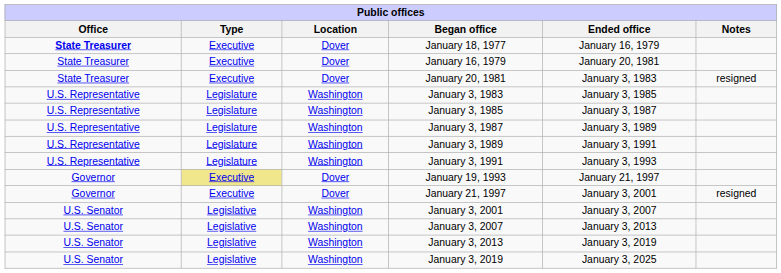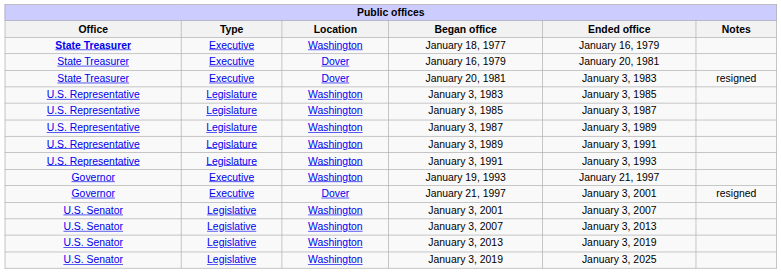January 18, 1977 | Location: Dover -> Washington
January 19, 1993 | Type: khaki background -> no background
January 19, 1993 | Location: Dover -> Washington
